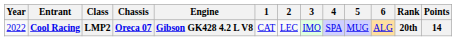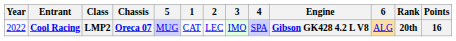columns swapped: Engine <-> 5
Cool Racing | Points: 14 -> 16
